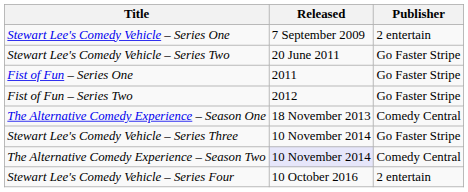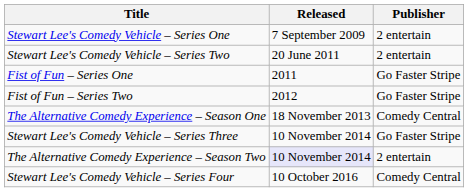Stewart Lee's Comedy Vehicle – Series Two | Publisher: Go Faster Stripe -> 2 entertain
The Alternative Comedy Experience – Season Two | Publisher: Comedy Central -> 2 entertain
Stewart Lee's Comedy Vehicle – Series Four | Publisher: 2 entertain -> Comedy Central
